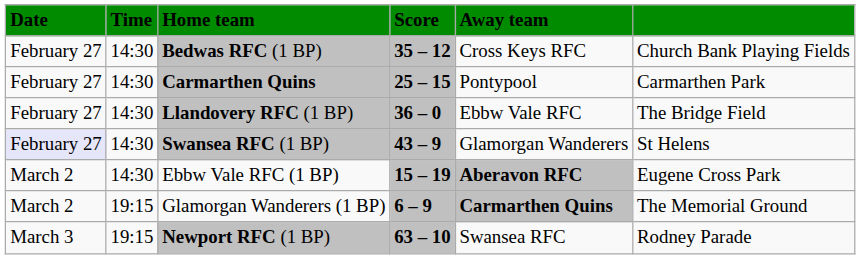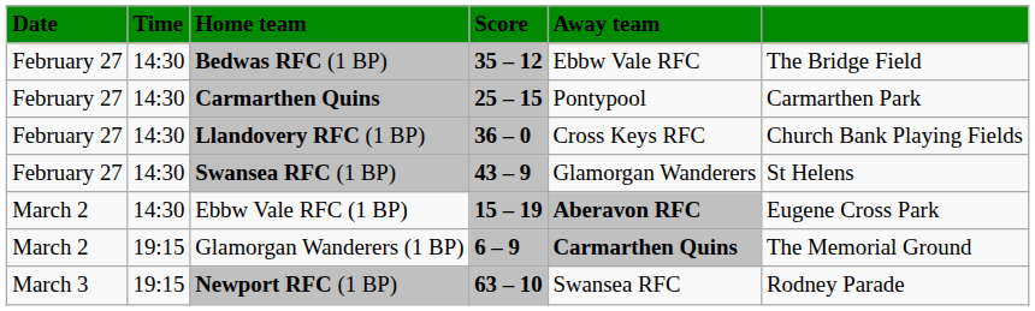Bedwas RFC (1 BP) | Away team: Cross Keys RFC -> Ebbw Vale RFC
Bedwas RFC (1 BP) | column 6: Church Bank Playing Fields -> The Bridge Field
Llandovery RFC (1 BP) | Away team: Ebbw Vale RFC -> Cross Keys RFC
Llandovery RFC (1 BP) | column 6: The Bridge Field -> Church Bank Playing Fields
Swansea RFC (1 BP) | Date: lavender background -> no background
